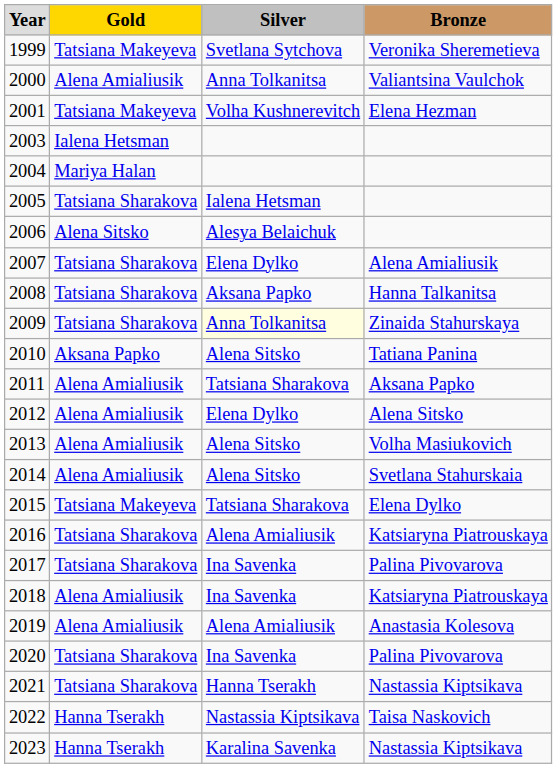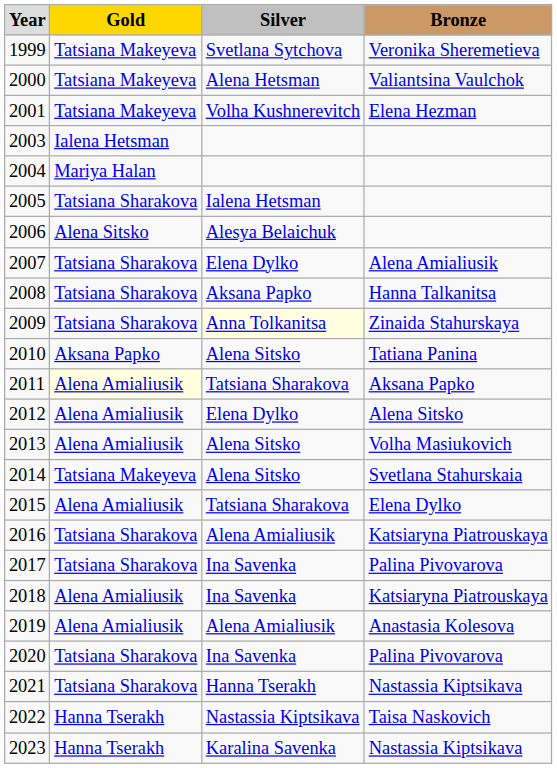2000 | column 2: Alena Amialiusik -> Tatsiana Makeyeva
2000 | column 3: Anna Tolkanitsa -> Alena Hetsman
2011 | column 2: no background -> lightyellow background
2014 | column 2: Alena Amialiusik -> Tatsiana Makeyeva
2015 | column 2: Tatsiana Makeyeva -> Alena Amialiusik
